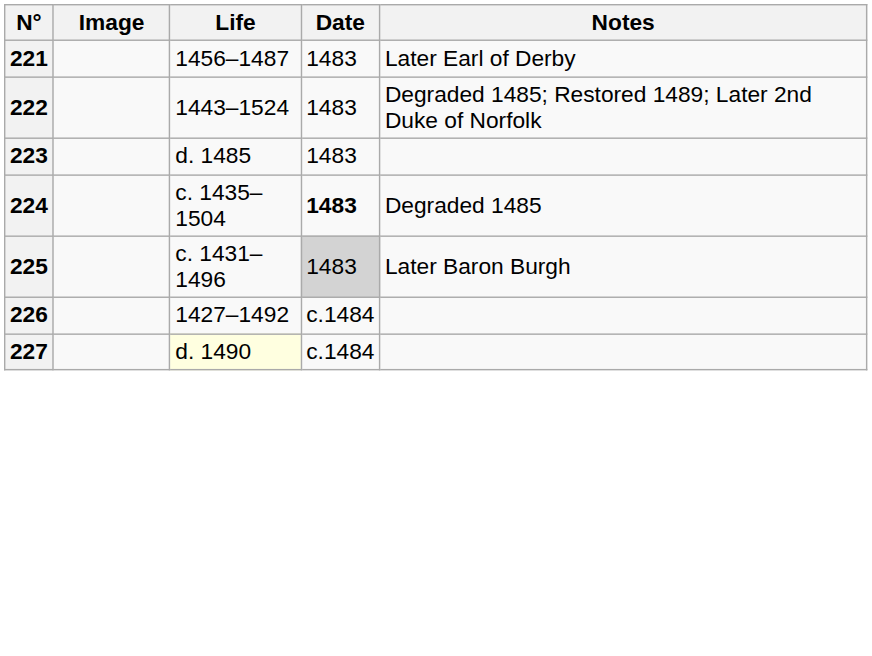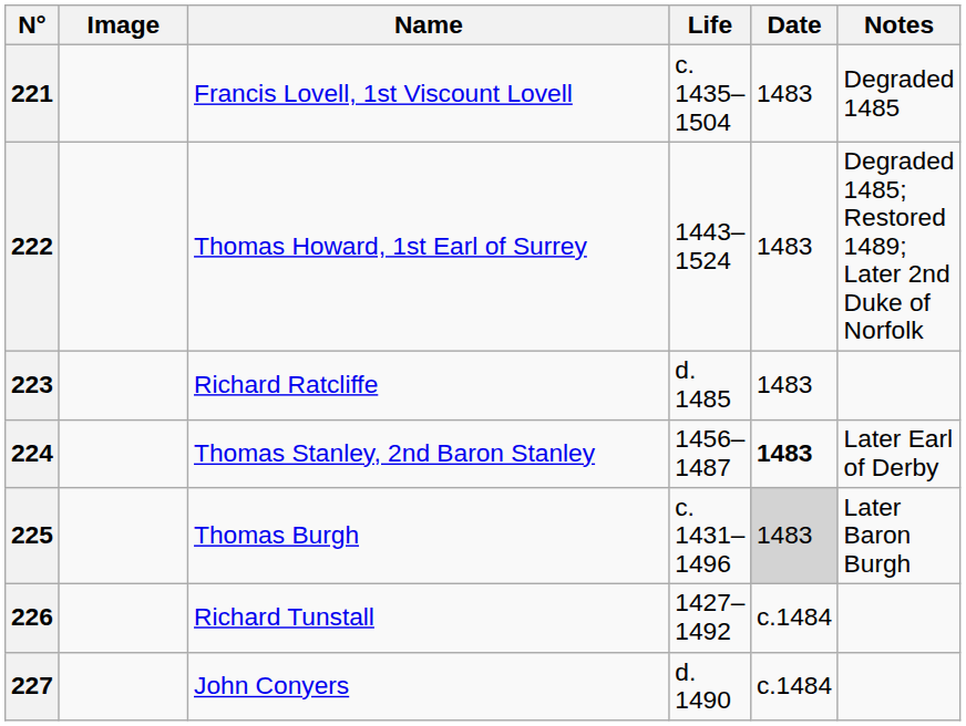+ column: Name | Francis Lovell, 1st Viscount Lovell | Thomas Howard, 1st Earl of Surrey | Richard Ratcliffe | Thomas Stanley, 2nd Baron Stanley | Thomas Burgh | Richard Tunstall | John Conyers
221 | Life: 1456–1487 -> c. 1435–1504
221 | Notes: Later Earl of Derby -> Degraded 1485
224 | Life: c. 1435–1504 -> 1456–1487
224 | Notes: Degraded 1485 -> Later Earl of Derby
227 | Life: lightyellow background -> no background
